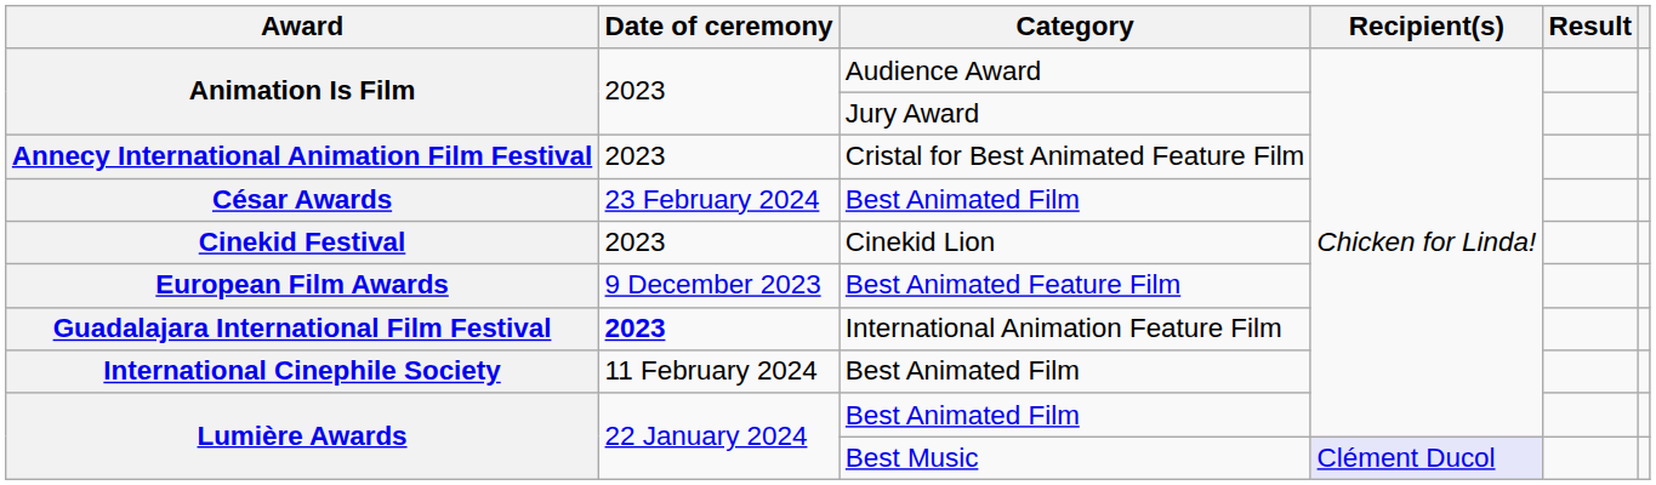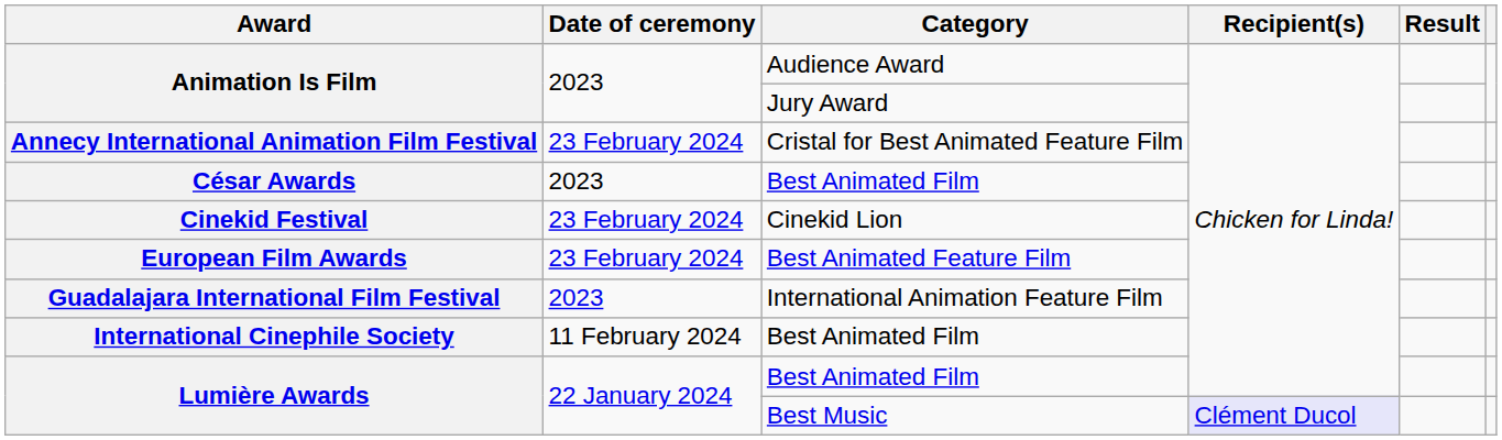Annecy International Animation Film Festival | Date of ceremony: 2023 -> 23 February 2024
César Awards | Date of ceremony: 23 February 2024 -> 2023
Cinekid Festival | Date of ceremony: 2023 -> 23 February 2024
European Film Awards | Date of ceremony: 9 December 2023 -> 23 February 2024
Guadalajara International Film Festival | Date of ceremony: bold -> normal
